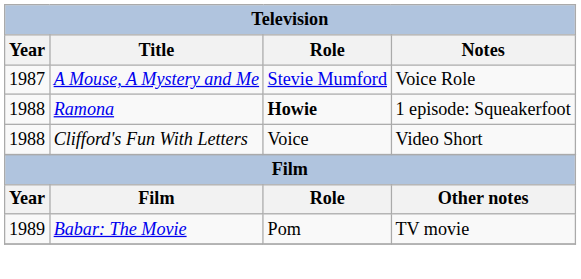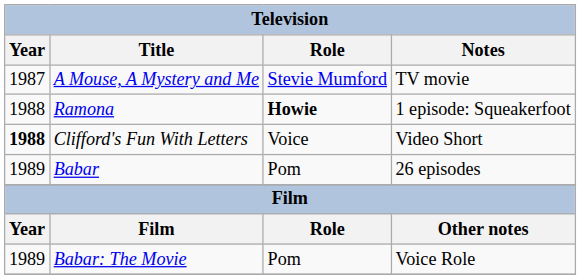A Mouse, A Mystery and Me | Notes: Voice Role -> TV movie
Clifford's Fun With Letters | Year: normal -> bold
+ row: 1989 | Babar | Pom | 26 episodes
Babar: The Movie | Notes: TV movie -> Voice Role
